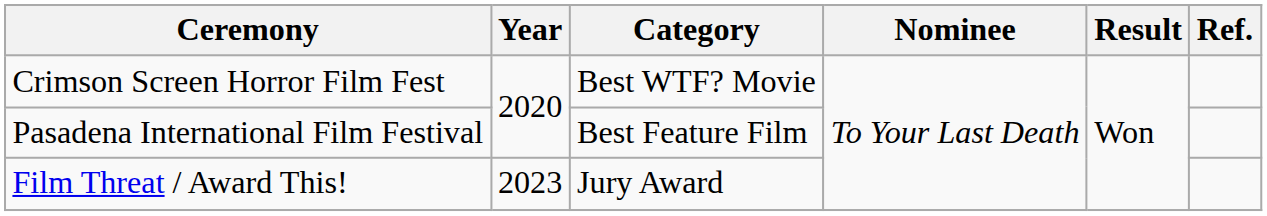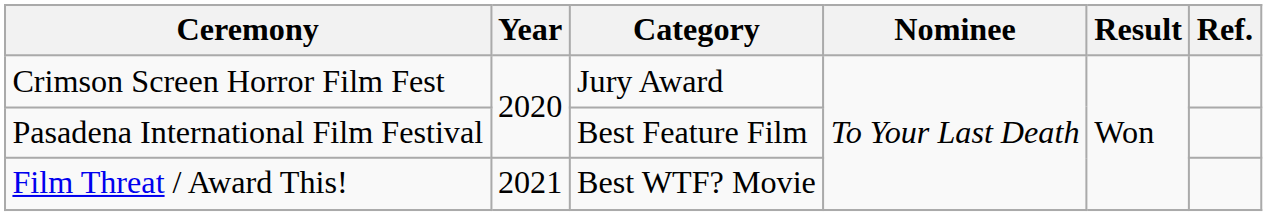Crimson Screen Horror Film Fest | Category: Best WTF? Movie -> Jury Award
Film Threat / Award This! | Year: 2023 -> 2021
Film Threat / Award This! | Category: Jury Award -> Best WTF? Movie
